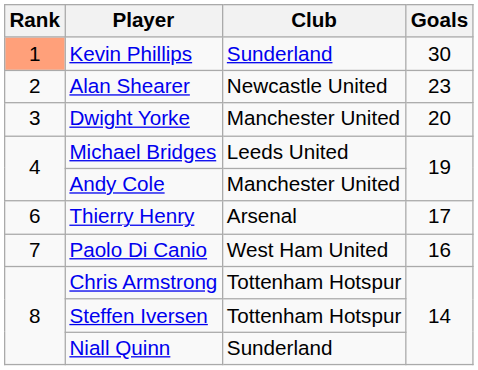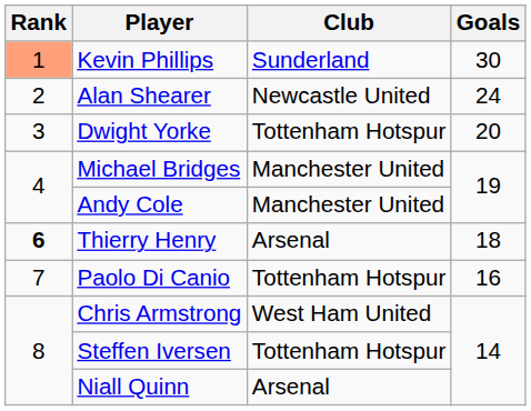Alan Shearer | Goals: 23 -> 24
Dwight Yorke | Club: Manchester United -> Tottenham Hotspur
Michael Bridges | Club: Leeds United -> Manchester United
Thierry Henry | Rank: normal -> bold
Thierry Henry | Goals: 17 -> 18
Paolo Di Canio | Club: West Ham United -> Tottenham Hotspur
Chris Armstrong | Club: Tottenham Hotspur -> West Ham United
Niall Quinn | Club: Sunderland -> Arsenal
